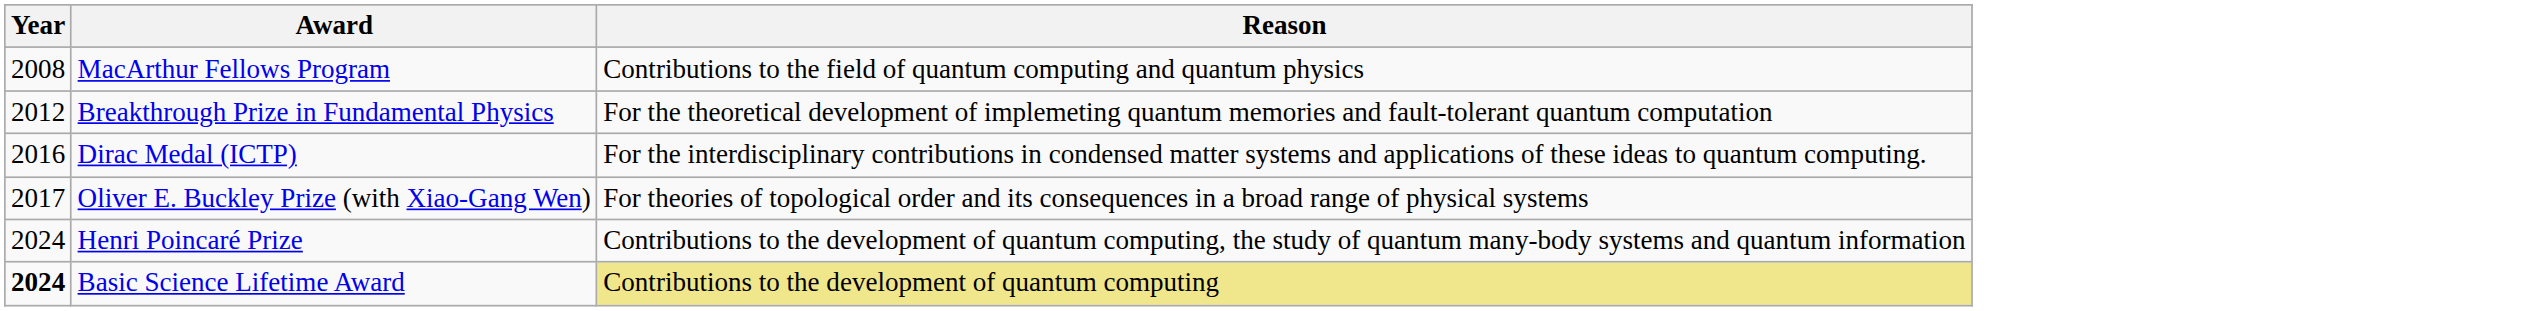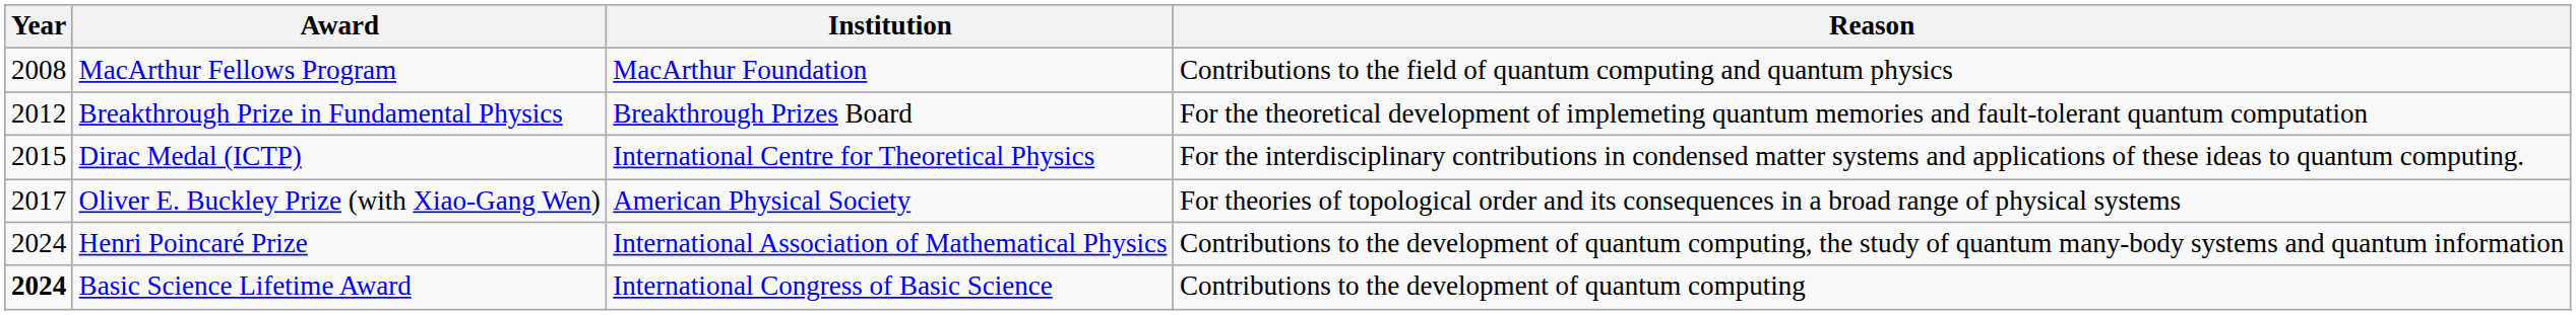+ column: Institution | MacArthur Foundation | Breakthrough Prizes Board | International Centre for Theoretical Physics | American Physical Society | International Association of Mathematical Physics | International Congress of Basic Science
Dirac Medal (ICTP) | Year: 2016 -> 2015
Basic Science Lifetime Award | Reason: khaki background -> no background
